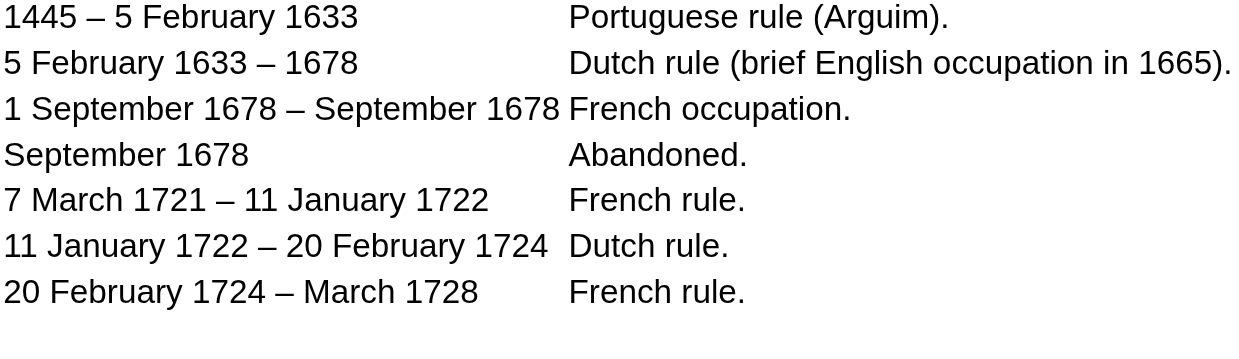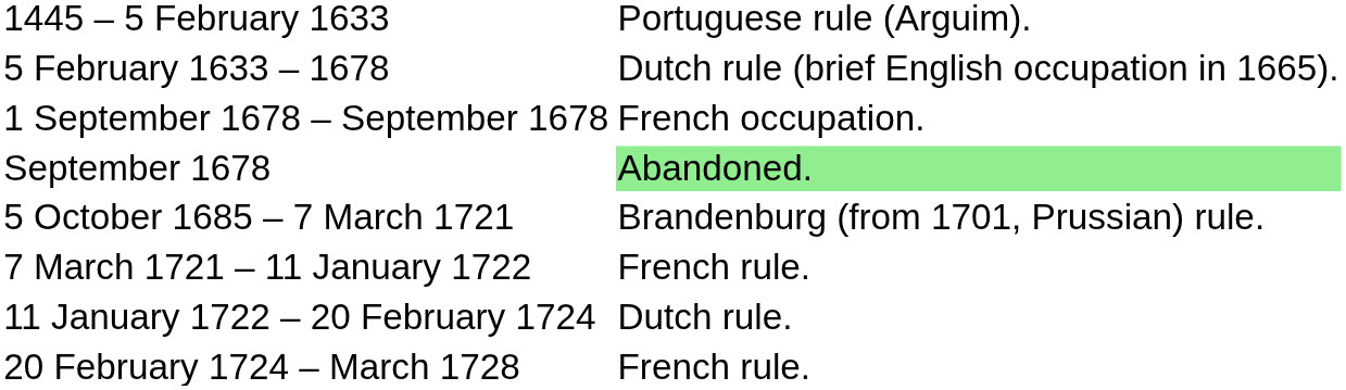September 1678 | column 2: no background -> lightgreen background
+ row: 5 October 1685 – 7 March 1721 | Brandenburg (from 1701, Prussian) rule.
